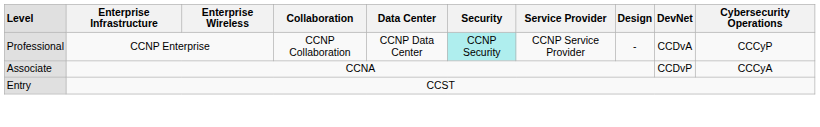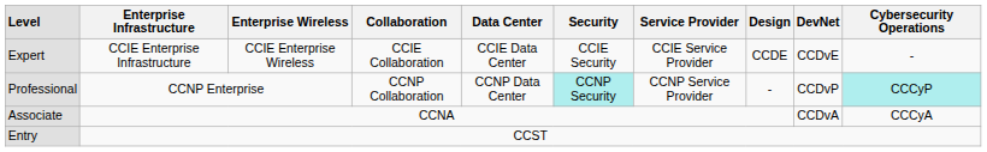+ row: Expert | CCIE Enterprise Infrastructure | CCIE Enterprise Wireless | CCIE Collaboration | CCIE Data Center | CCIE Security | CCIE Service Provider | CCDE | CCDvE | -
Professional | DevNet: CCDvA -> CCDvP
Professional | Cybersecurity Operations: no background -> paleturquoise background
Associate | DevNet: CCDvP -> CCDvA
